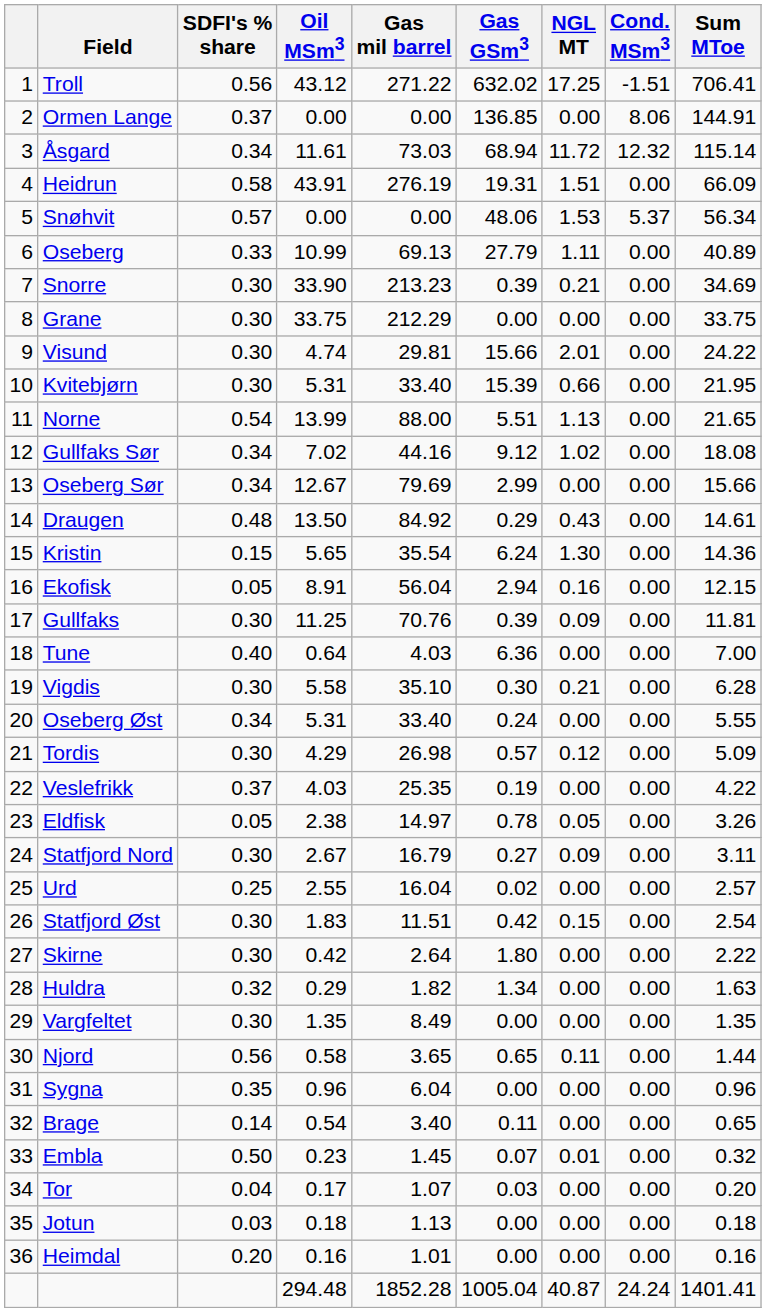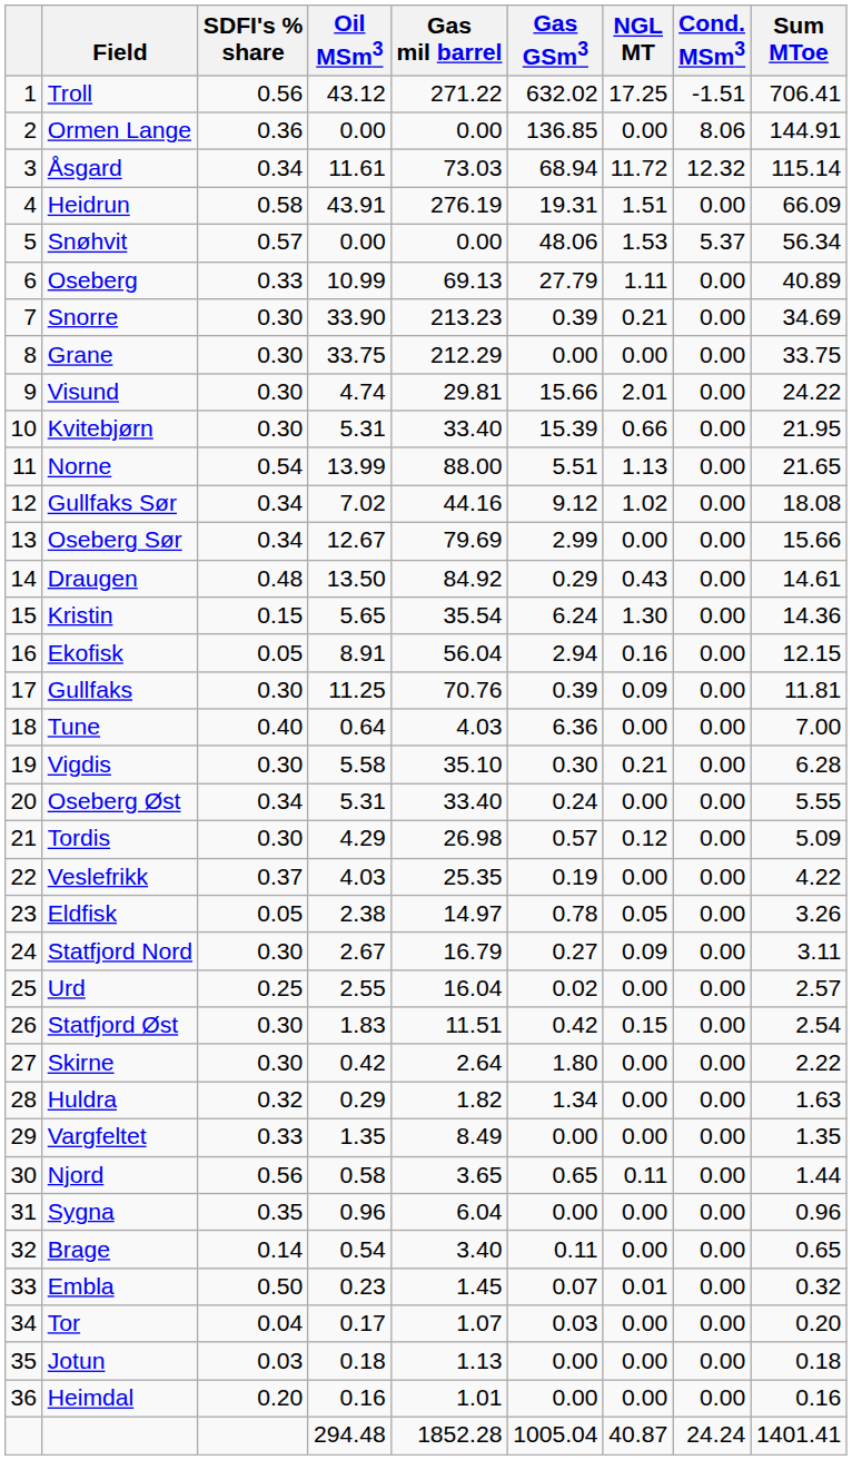Ormen Lange | SDFI's % share: 0.37 -> 0.36
Vargfeltet | SDFI's % share: 0.30 -> 0.33
